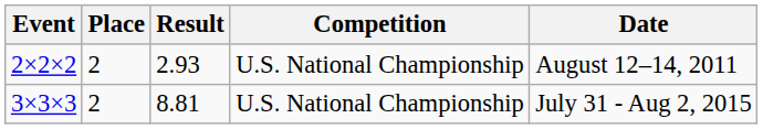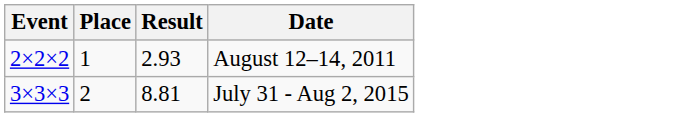- column: Competition | U.S. National Championship | U.S. National Championship
2×2×2 | Place: 2 -> 1
